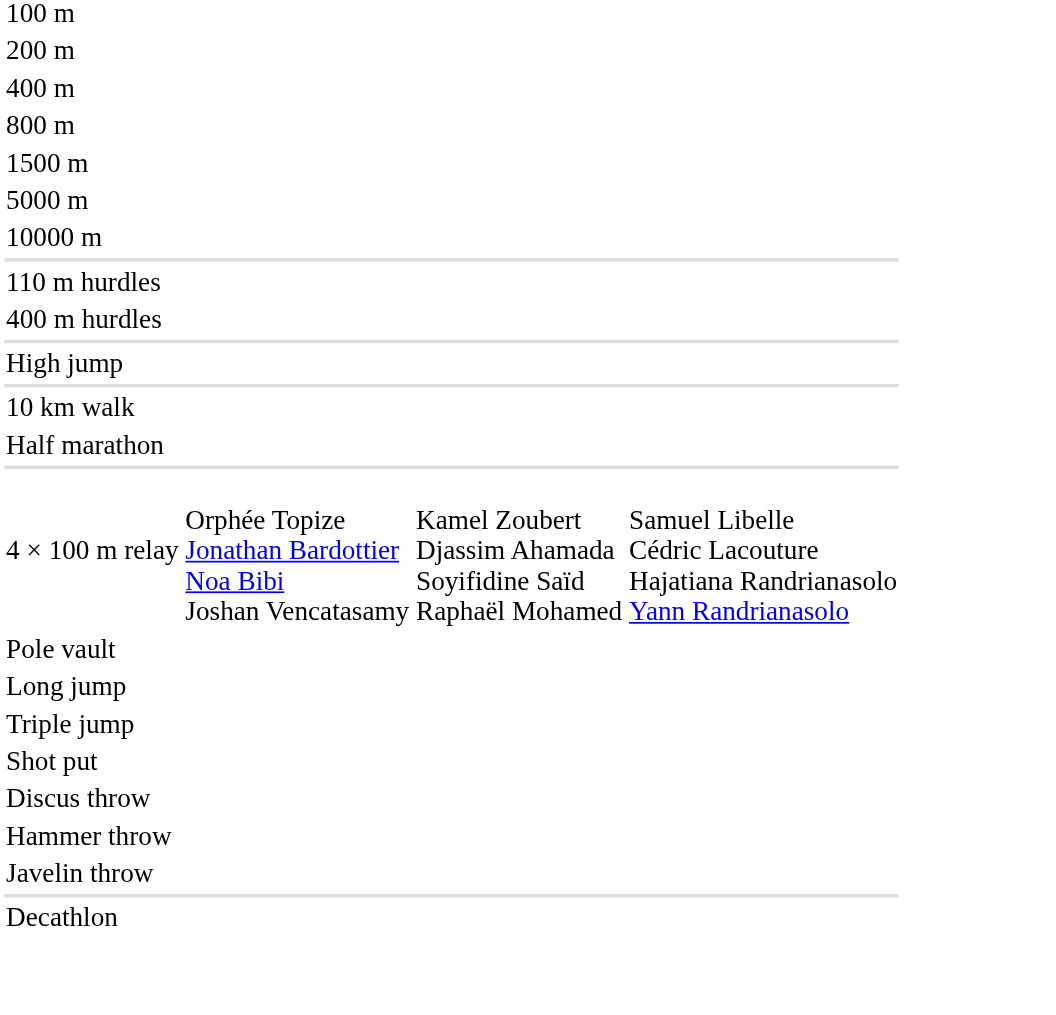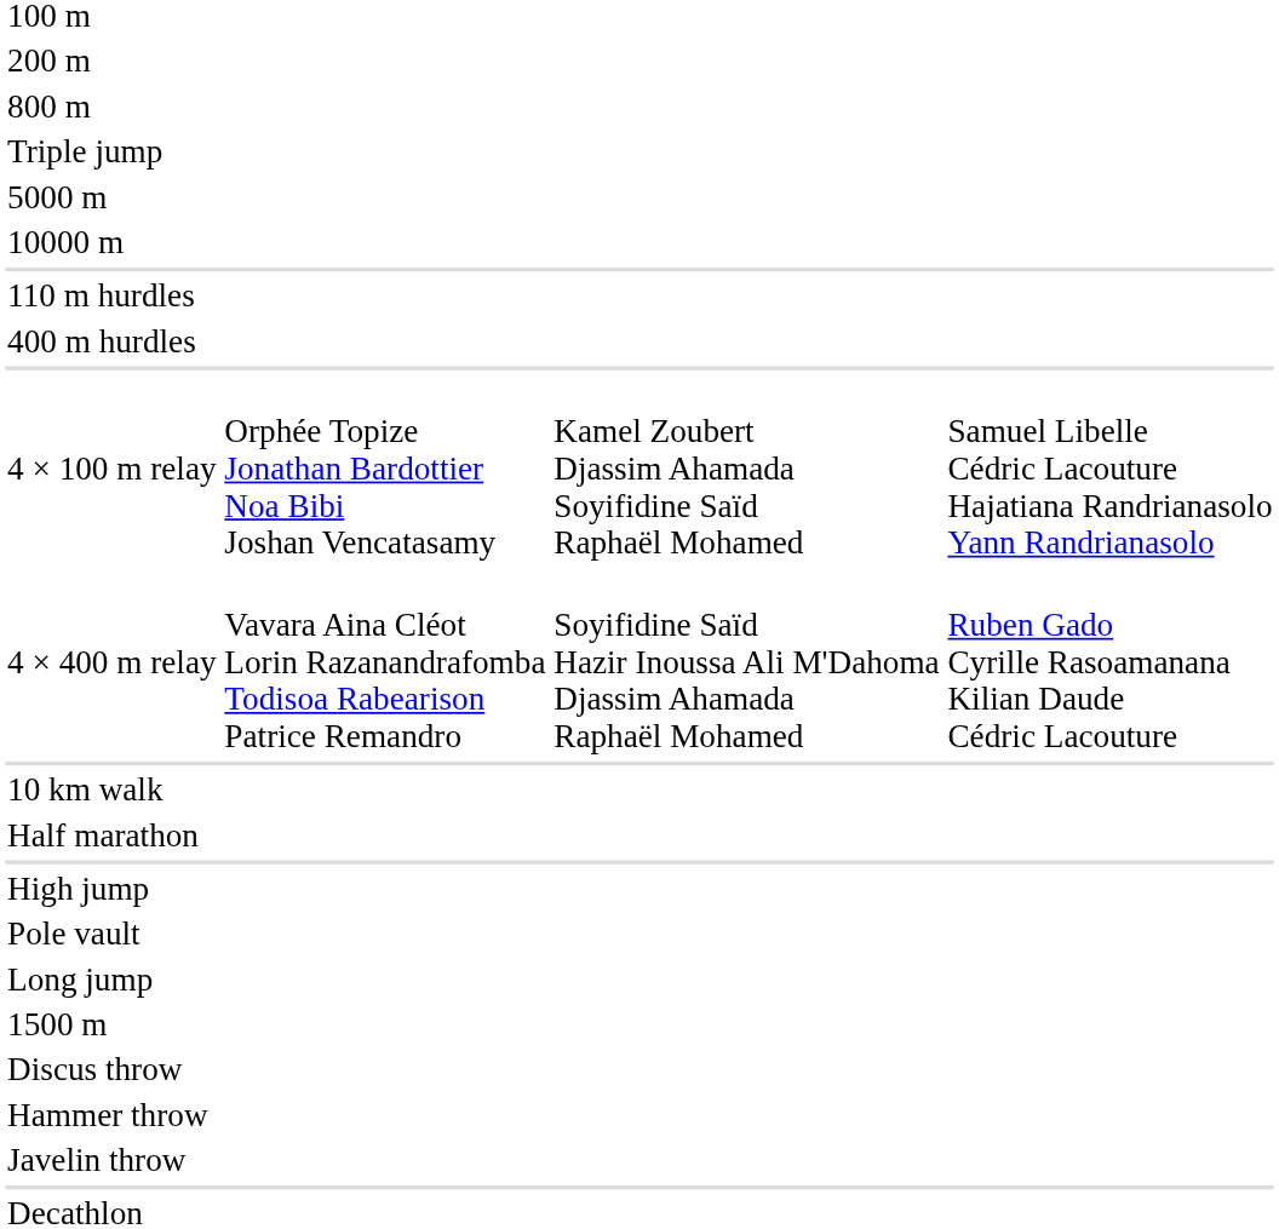- row: 400 m
rows swapped: 1500 m <-> Triple jump
rows swapped: 4 × 100 m relay <-> High jump
+ row: 4 × 400 m relay | Vavara Aina Cléot Lorin Razanandrafomba Todisoa Rabearison Patrice Remandro | Soyifidine Saïd Hazir Inoussa Ali M'Dahoma Djassim Ahamada Raphaël Mohamed | Ruben Gado Cyrille Rasoamanana Kilian Daude Cédric Lacouture
- row: Shot put
